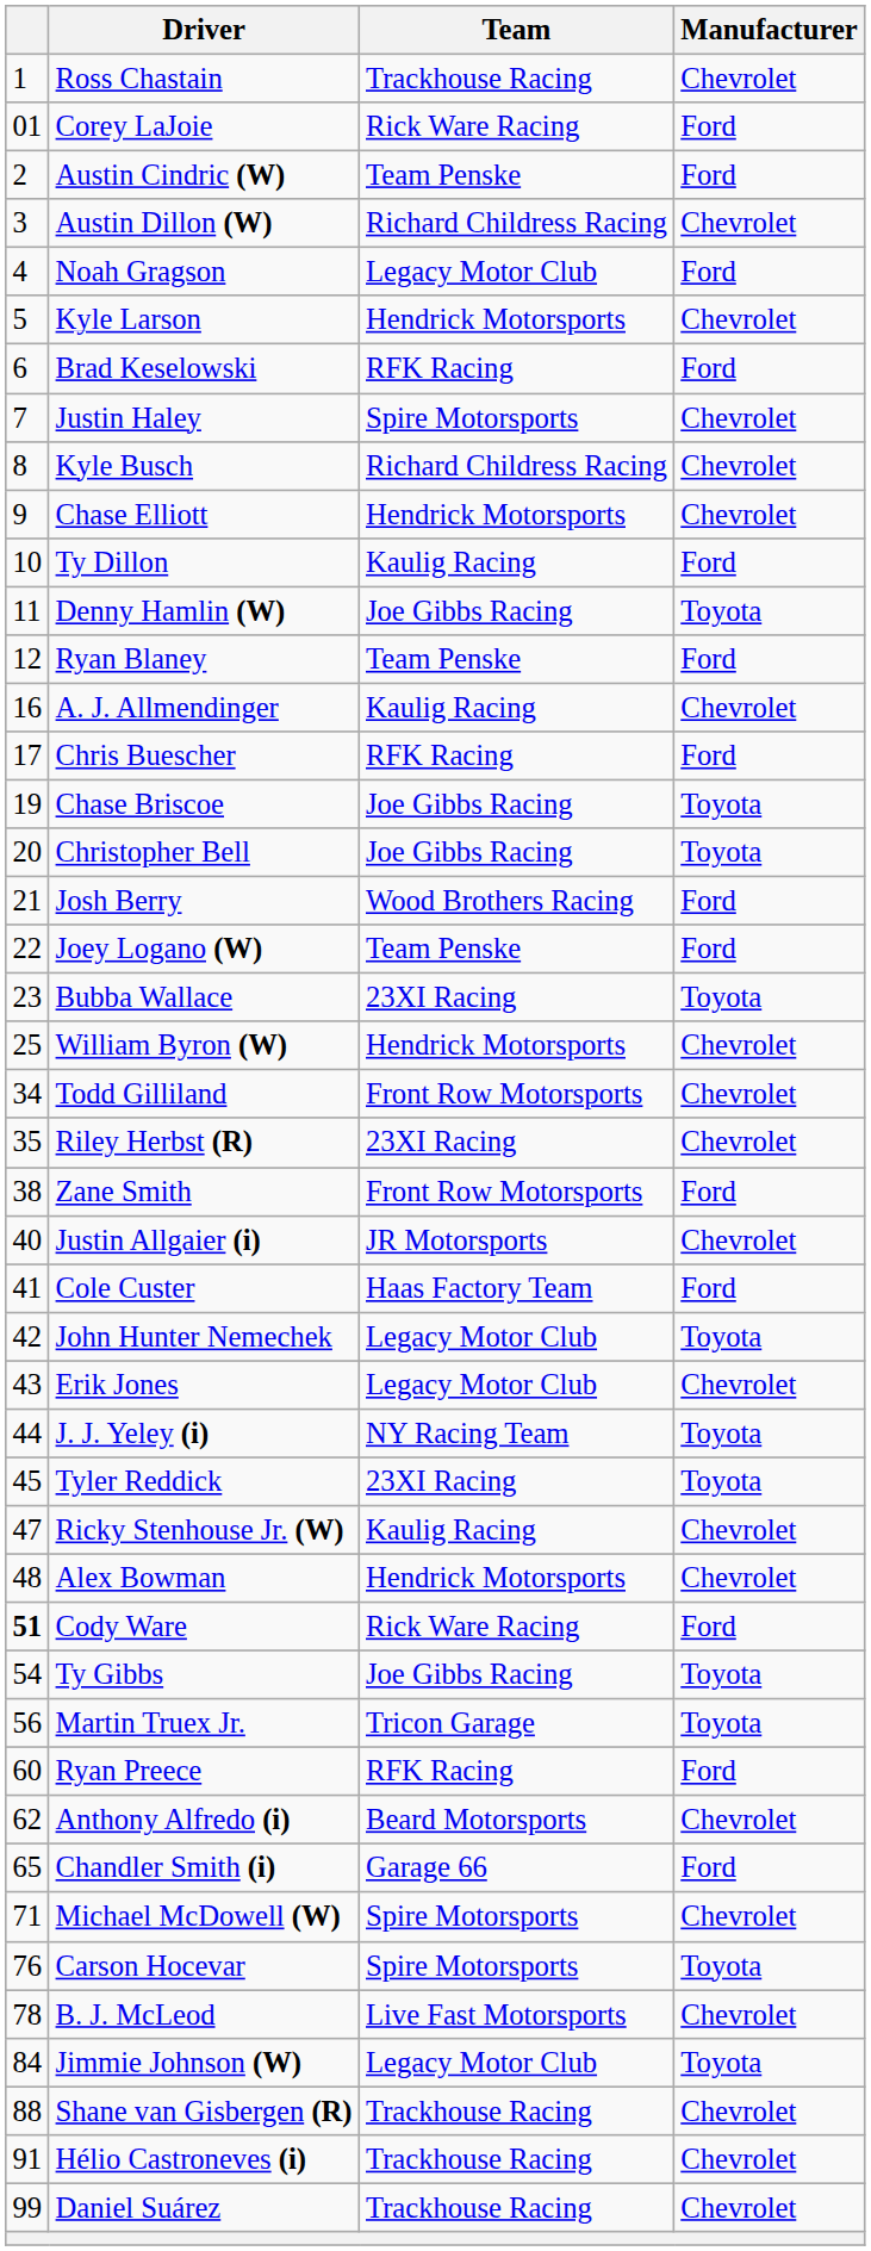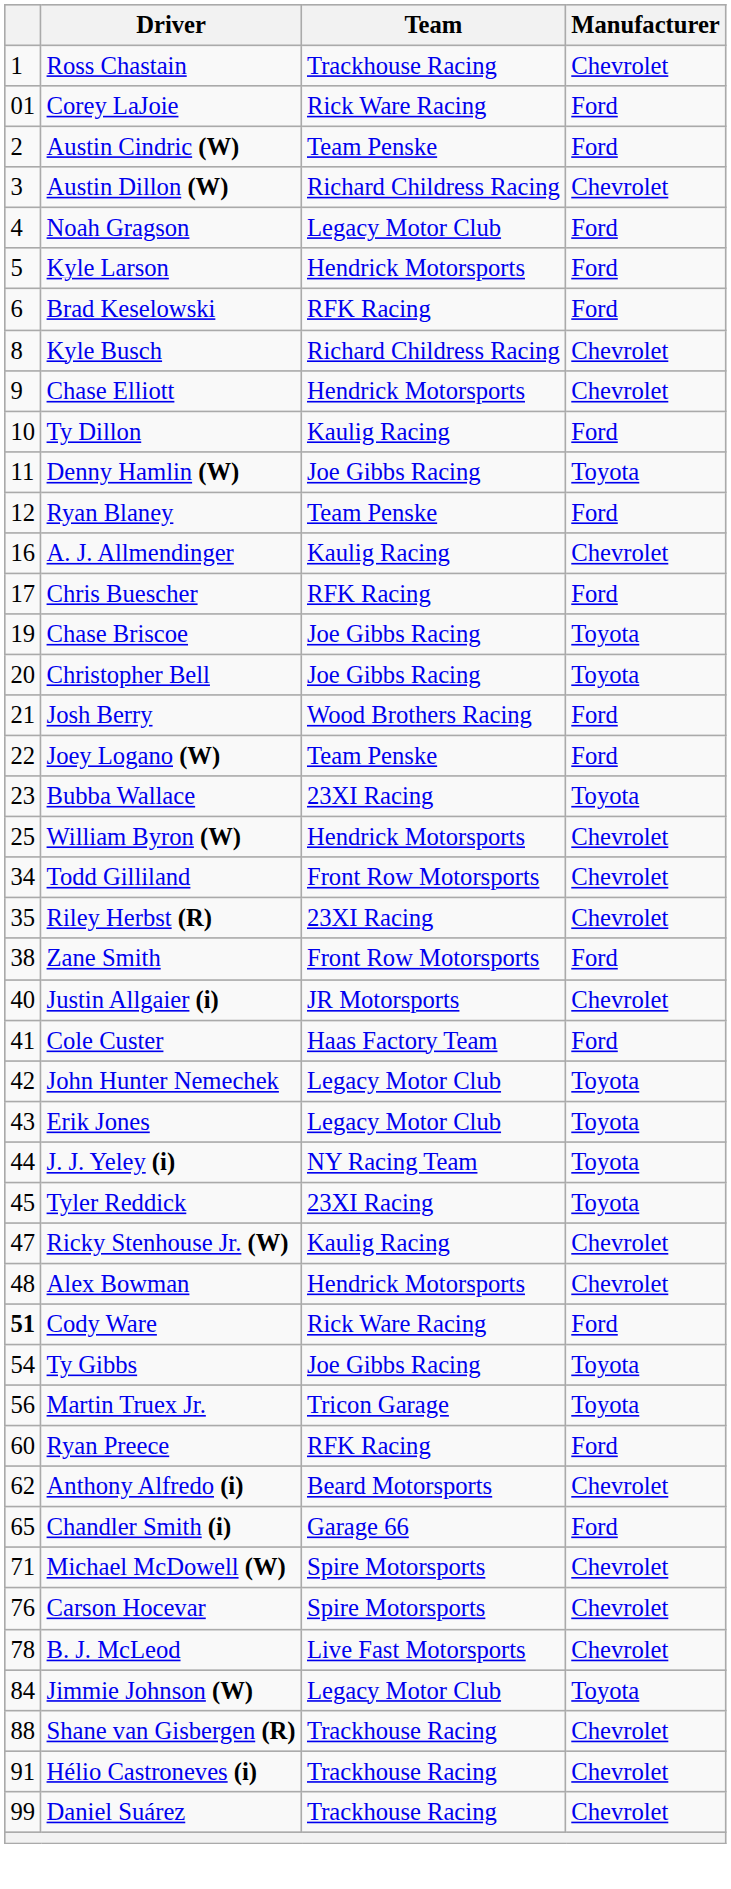Kyle Larson | Manufacturer: Chevrolet -> Ford
- row: 7 | Justin Haley | Spire Motorsports | Chevrolet
Erik Jones | Manufacturer: Chevrolet -> Toyota
Carson Hocevar | Manufacturer: Toyota -> Chevrolet
